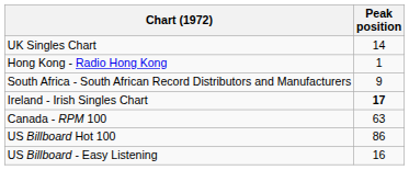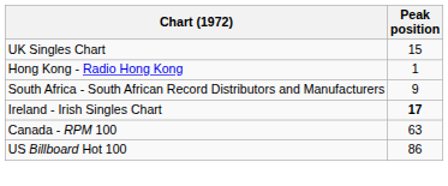UK Singles Chart | Peak position: 14 -> 15
- row: US Billboard - Easy Listening | 16
